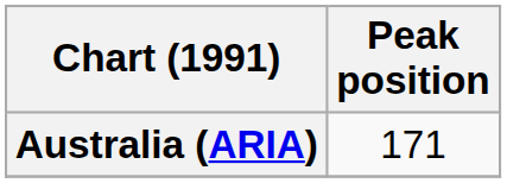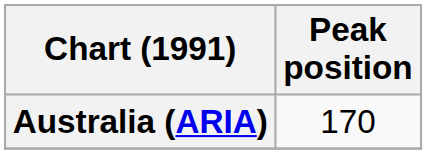Australia (ARIA) | Peak position: 171 -> 170
